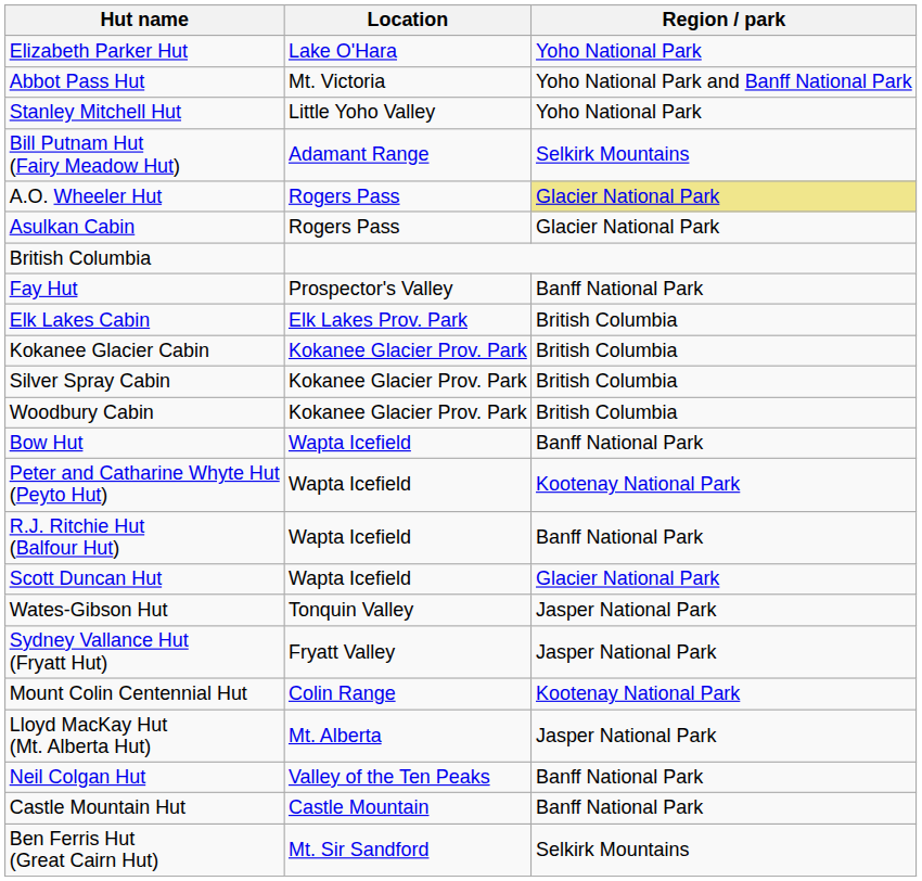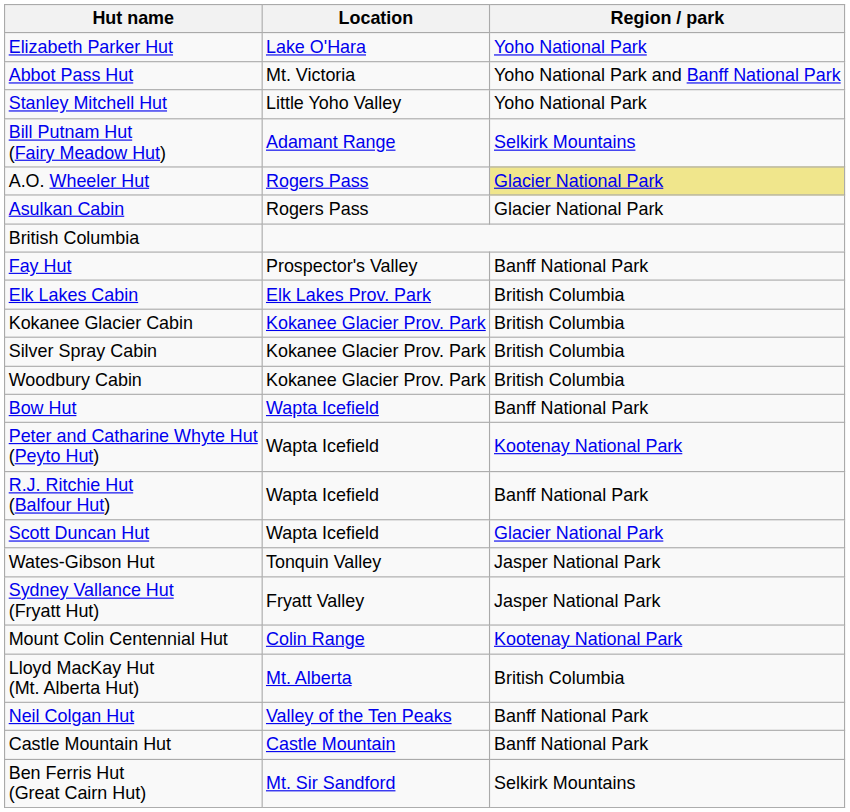Lloyd MacKay Hut (Mt. Alberta Hut) | Region / park: Jasper National Park -> British Columbia
